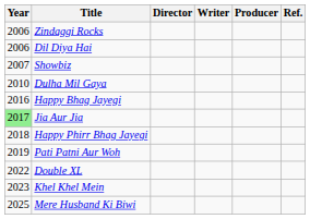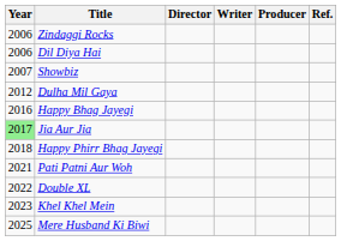Dulha Mil Gaya | Year: 2010 -> 2012
Pati Patni Aur Woh | Year: 2019 -> 2021
